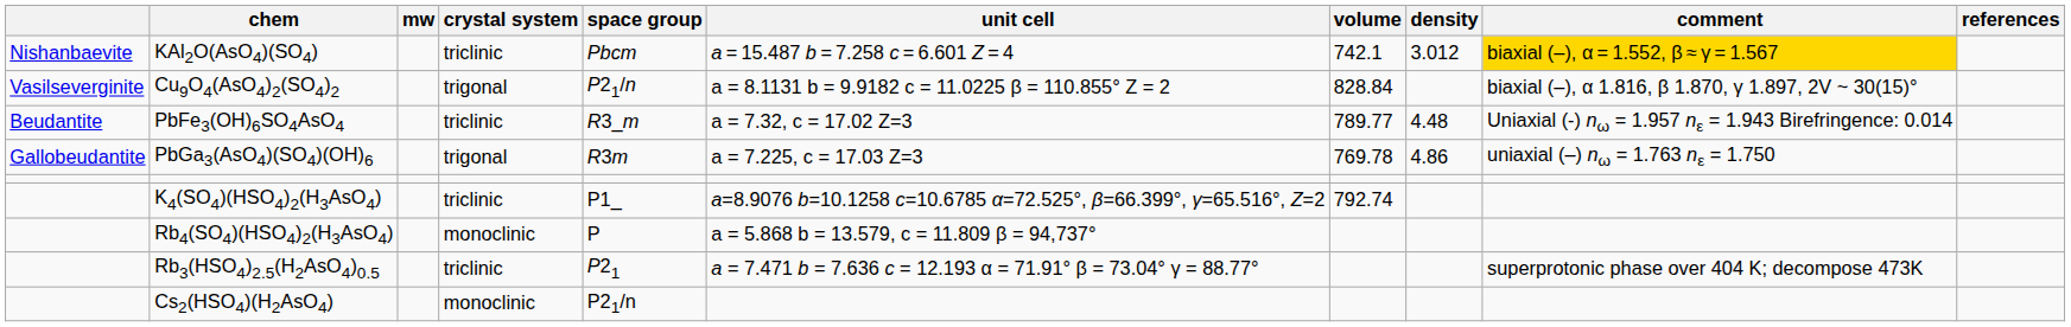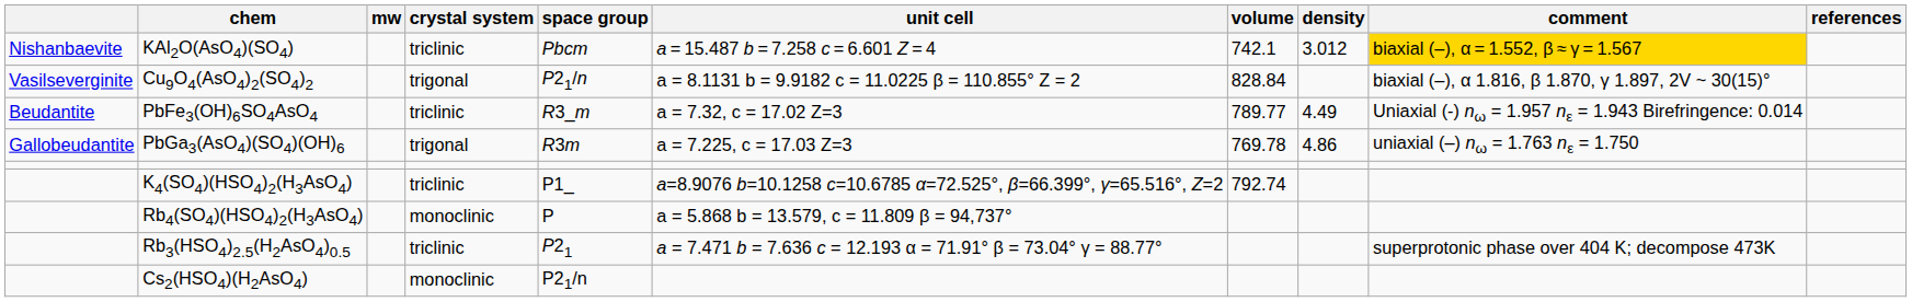PbFe3(OH)6SO4AsO4 | density: 4.48 -> 4.49
